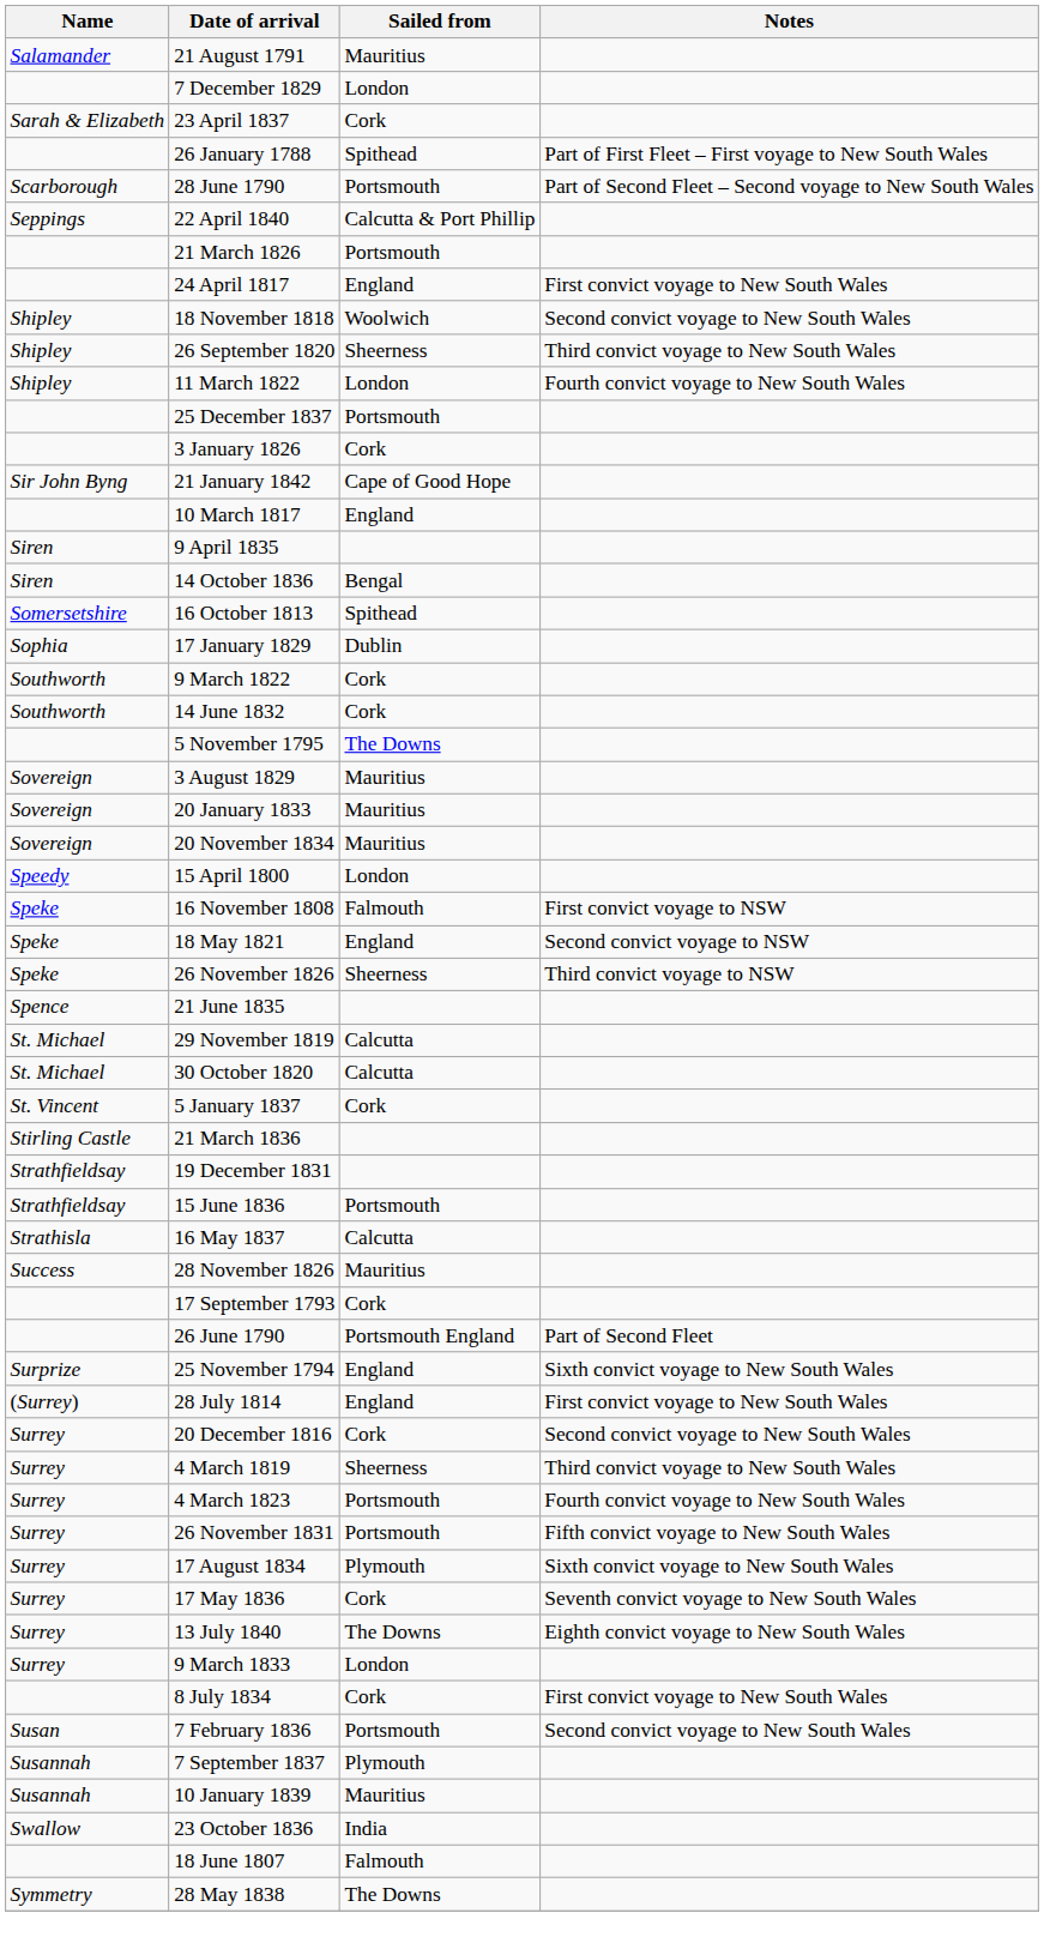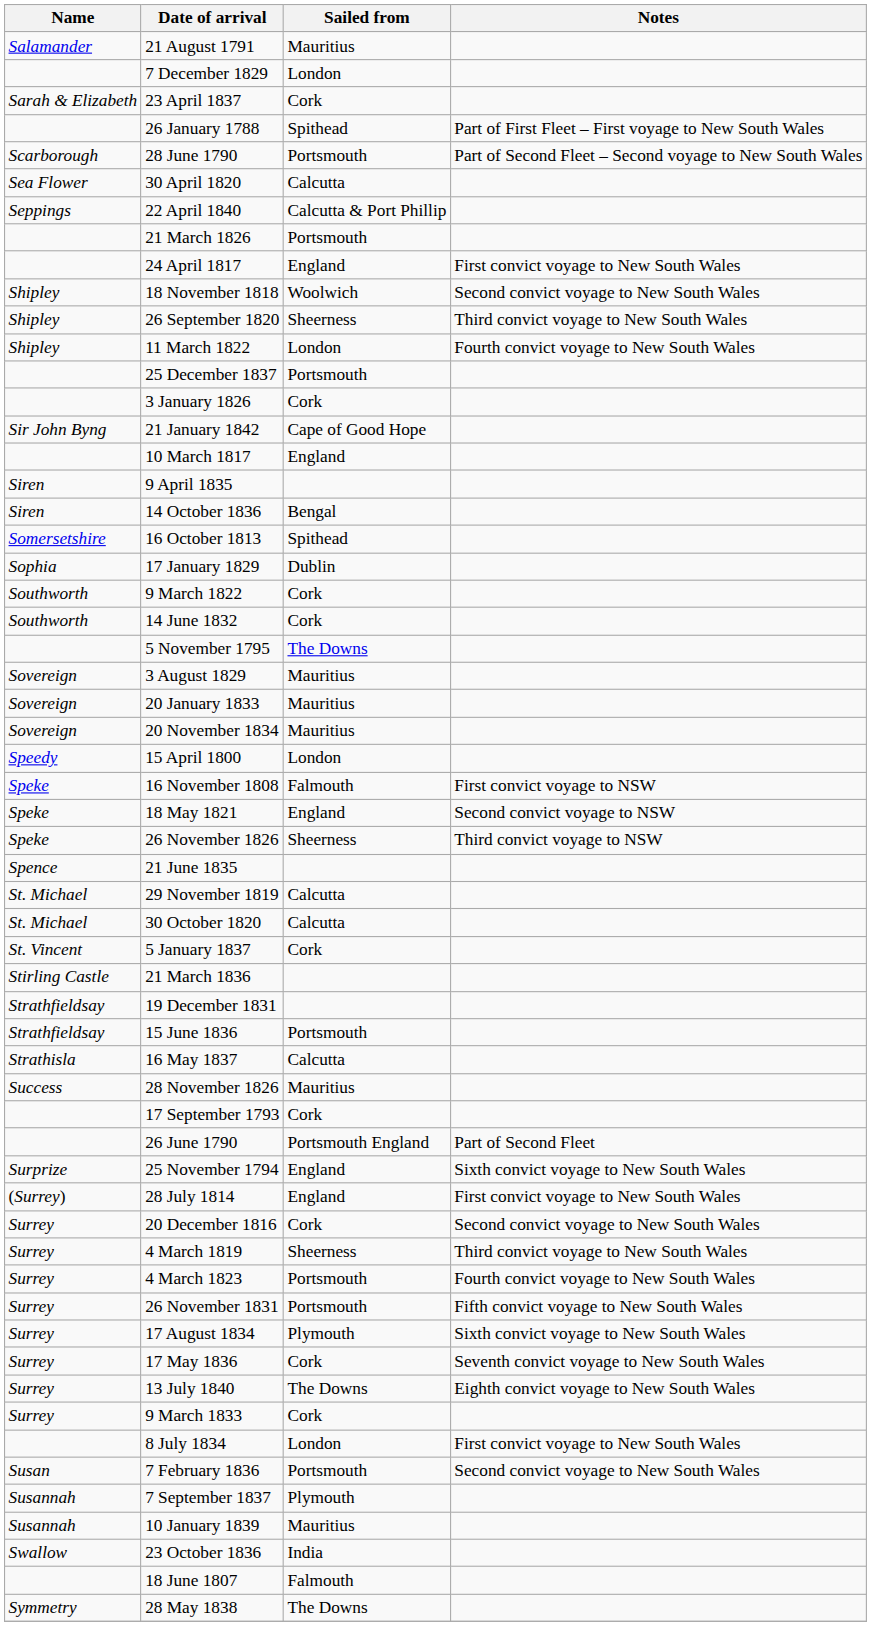+ row: Sea Flower | 30 April 1820 | Calcutta
9 March 1833 | Sailed from: London -> Cork
8 July 1834 | Sailed from: Cork -> London
